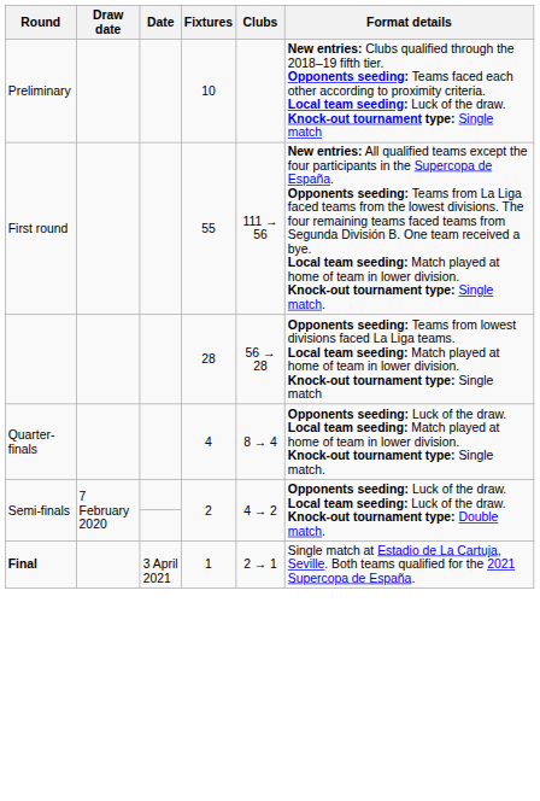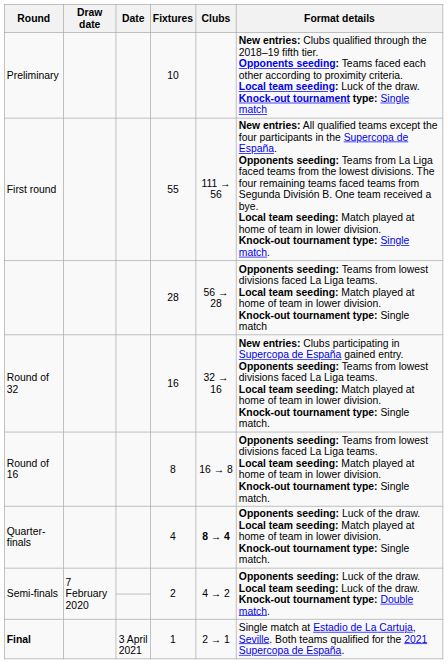+ row: Round of 32 | 16 | 32 → 16 | New entries: Clubs participating in Supercopa de España gained entry. Opponents seeding: Teams from lowest divisions faced La Liga teams. Local team seeding: Match played at home of team in lower division. Knock-out tournament type: Single match.
+ row: Round of 16 | 8 | 16 → 8 | Opponents seeding: Teams from lowest divisions faced La Liga teams. Local team seeding: Match played at home of team in lower division. Knock-out tournament type: Single match.
Quarter-finals | Clubs: normal -> bold
